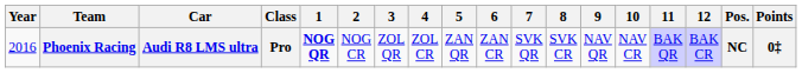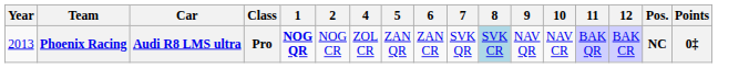- column: 3 | ZOL QR
Phoenix Racing | Year: 2016 -> 2013
Phoenix Racing | 8: no background -> lightblue background
